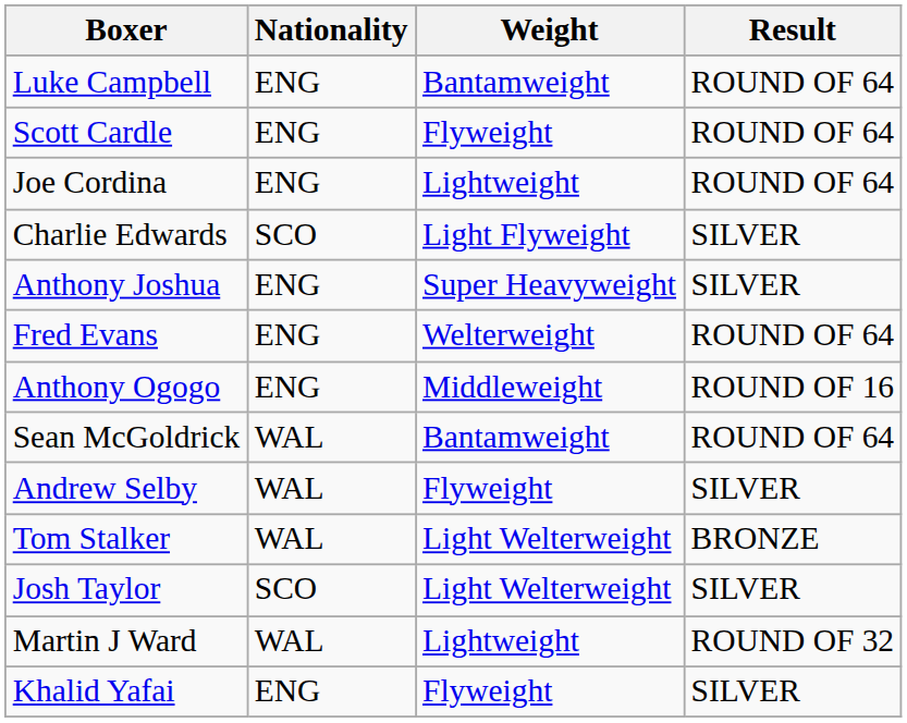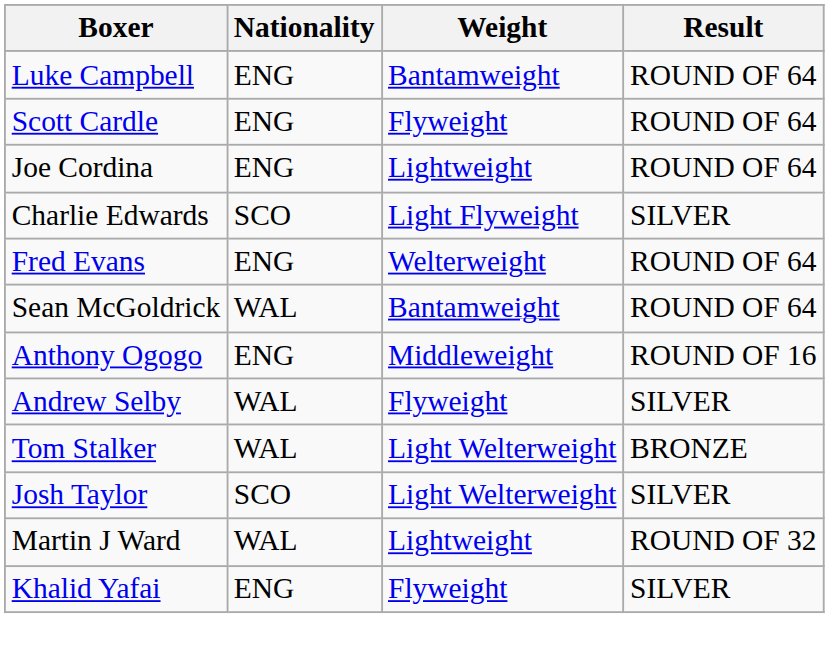- row: Anthony Joshua | ENG | Super Heavyweight | SILVER
rows swapped: Sean McGoldrick <-> Anthony Ogogo
